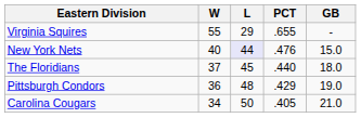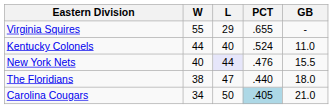+ row: Kentucky Colonels | 44 | 40 | .524 | 11.0
New York Nets | GB: 15.0 -> 15.5
The Floridians | W: 37 -> 38
The Floridians | L: 45 -> 47
- row: Pittsburgh Condors | 36 | 48 | .429 | 19.0
Carolina Cougars | PCT: no background -> lightblue background
